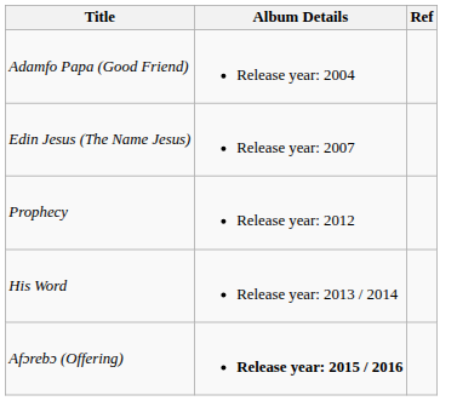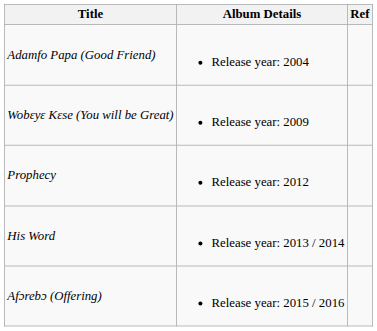- row: Edin Jesus (The Name Jesus) | Release year: 2007
+ row: Wobɛyɛ Kɛse (You will be Great) | Release year: 2009
Afɔrebɔ (Offering) | Album Details: bold -> normal
